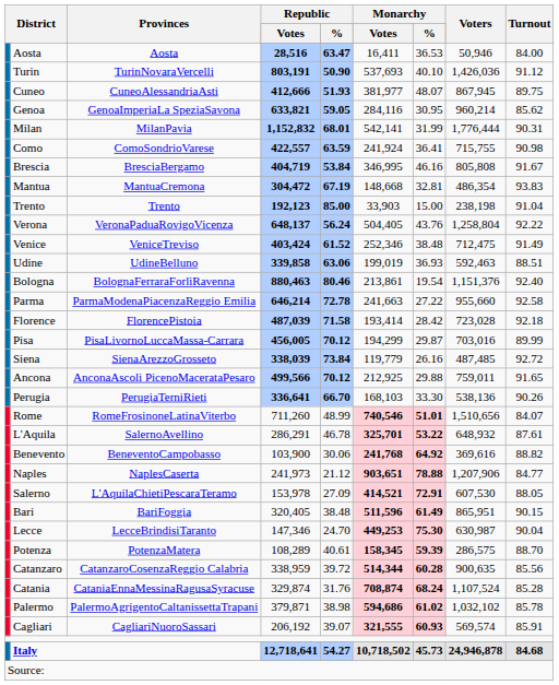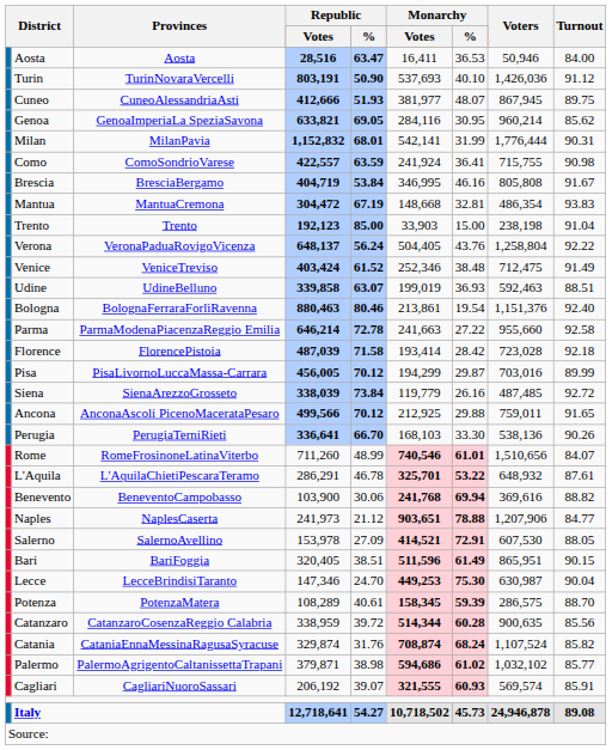Genoa | Republic / %: 59.05 -> 69.05
Udine | Republic / %: 63.06 -> 63.07
Rome | Monarchy / %: 51.01 -> 61.01
L'Aquila | Provinces: SalernoAvellino -> L'AquilaChietiPescaraTeramo
Benevento | Monarchy / %: 64.92 -> 69.94
Salerno | Provinces: L'AquilaChietiPescaraTeramo -> SalernoAvellino
Bari | Republic / %: 38.48 -> 38.51
Catania | Turnout: 85.28 -> 85.82
Palermo | Turnout: 85.78 -> 85.77
Italy | Turnout: 84.68 -> 89.08
